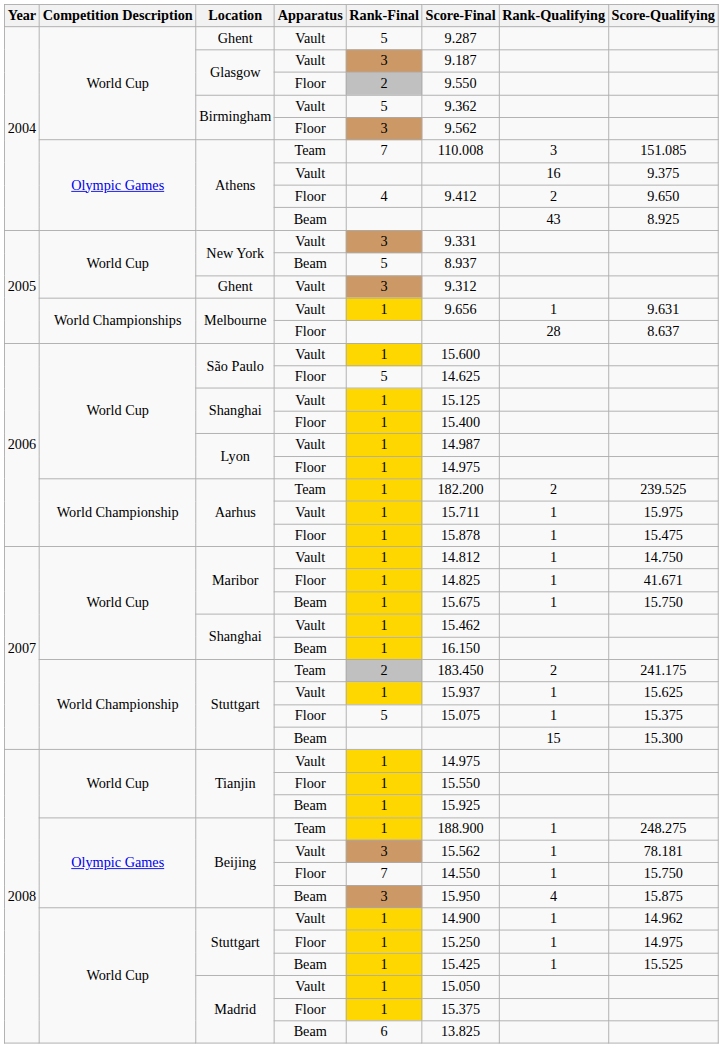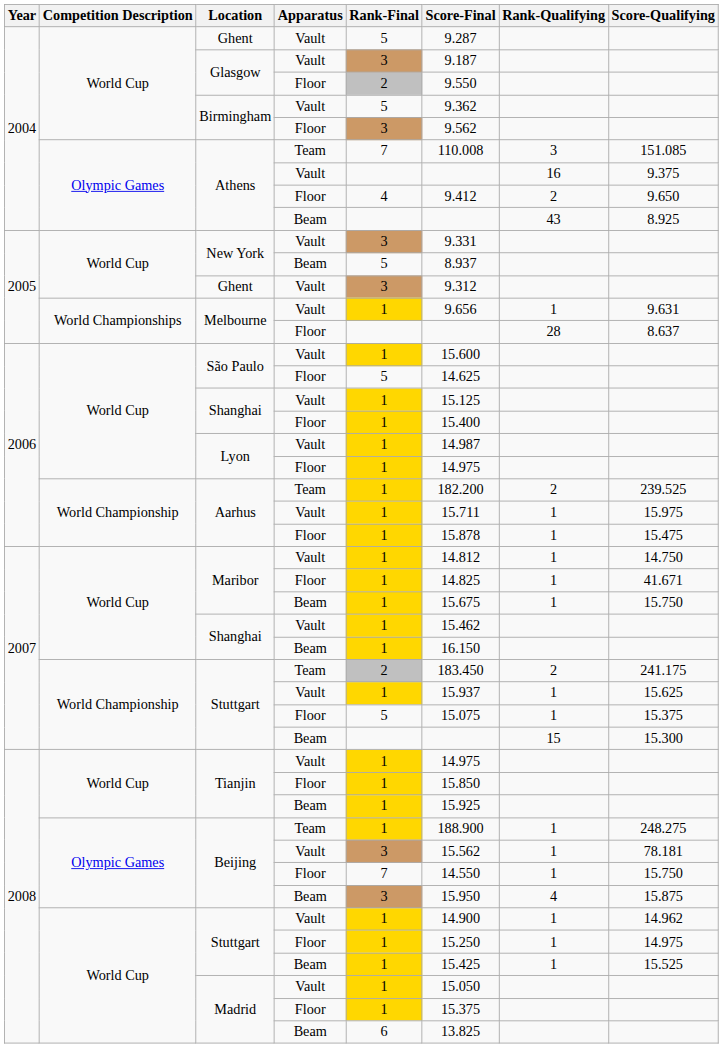Tianjin / Floor | Score-Final: 15.550 -> 15.850
